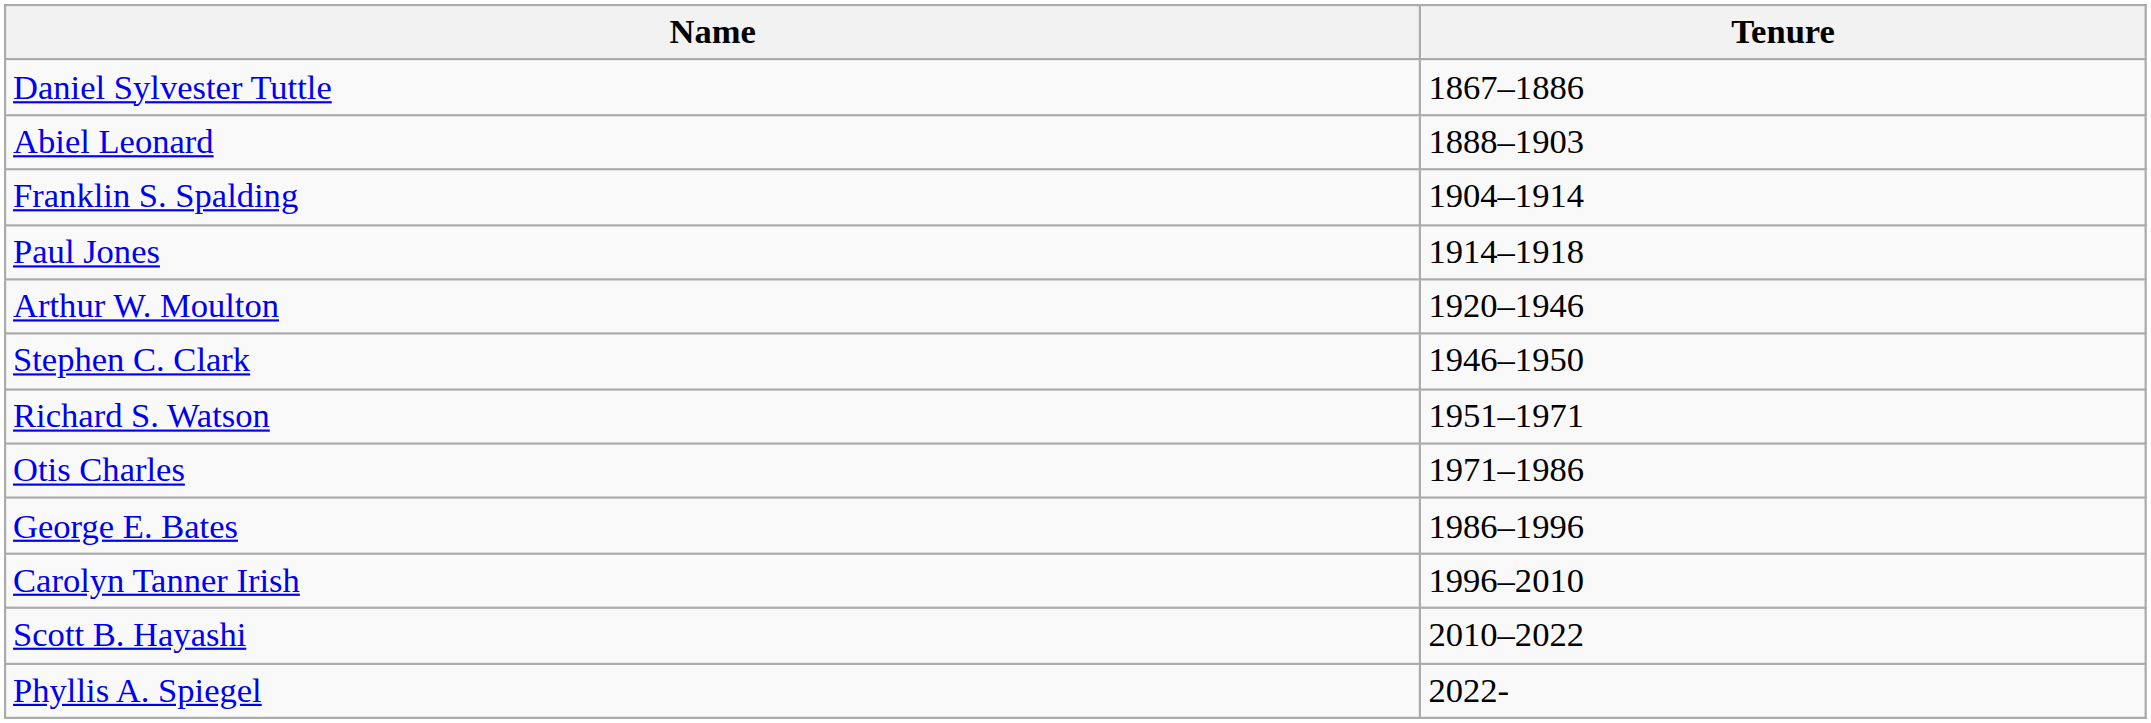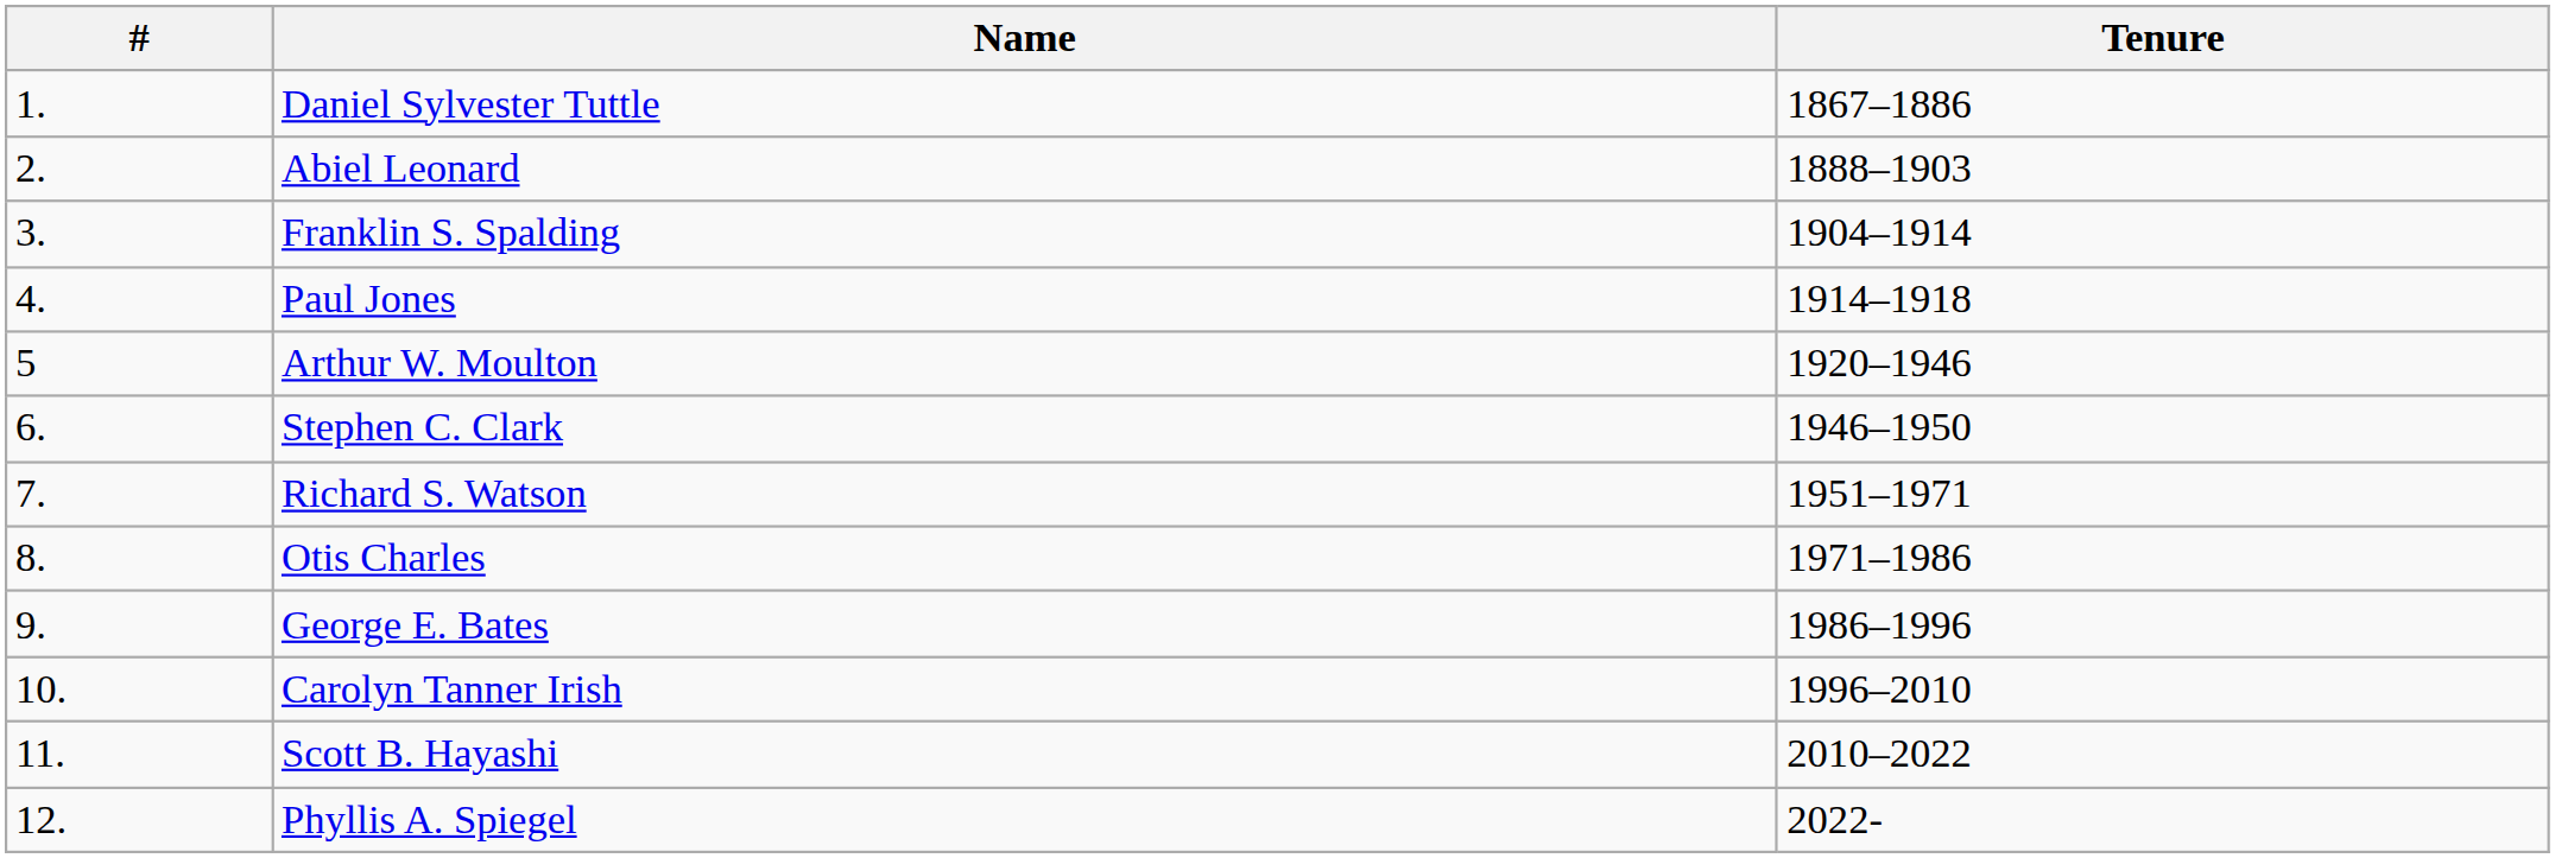+ column: # | 1. | 2. | 3. | 4. | 5 | 6. | 7. | 8. | 9. | 10. | 11. | 12.
